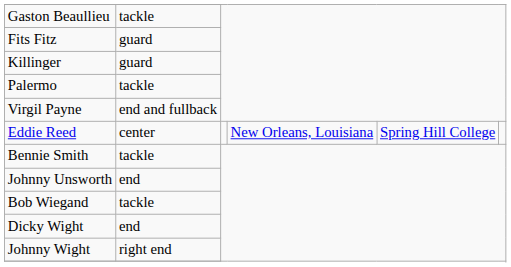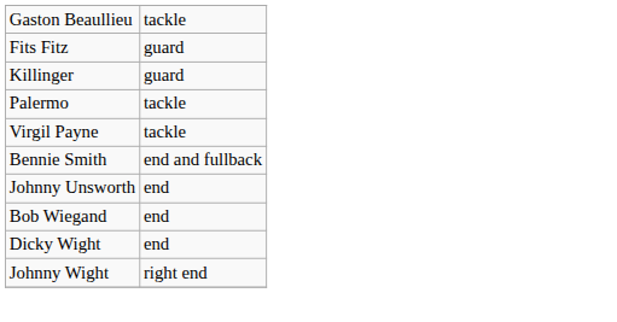Virgil Payne | column 2: end and fullback -> tackle
- row: Eddie Reed | center | New Orleans, Louisiana | Spring Hill College
Bennie Smith | column 2: tackle -> end and fullback
Bob Wiegand | column 2: tackle -> end
